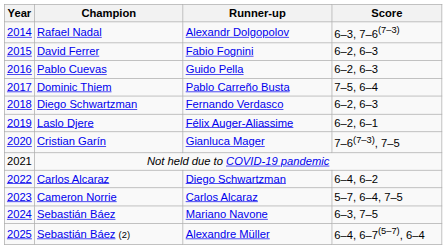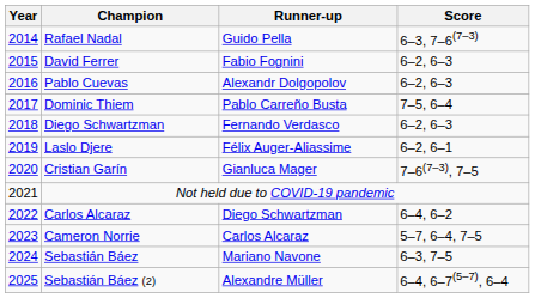Rafael Nadal | Runner-up: Alexandr Dolgopolov -> Guido Pella
Pablo Cuevas | Runner-up: Guido Pella -> Alexandr Dolgopolov
